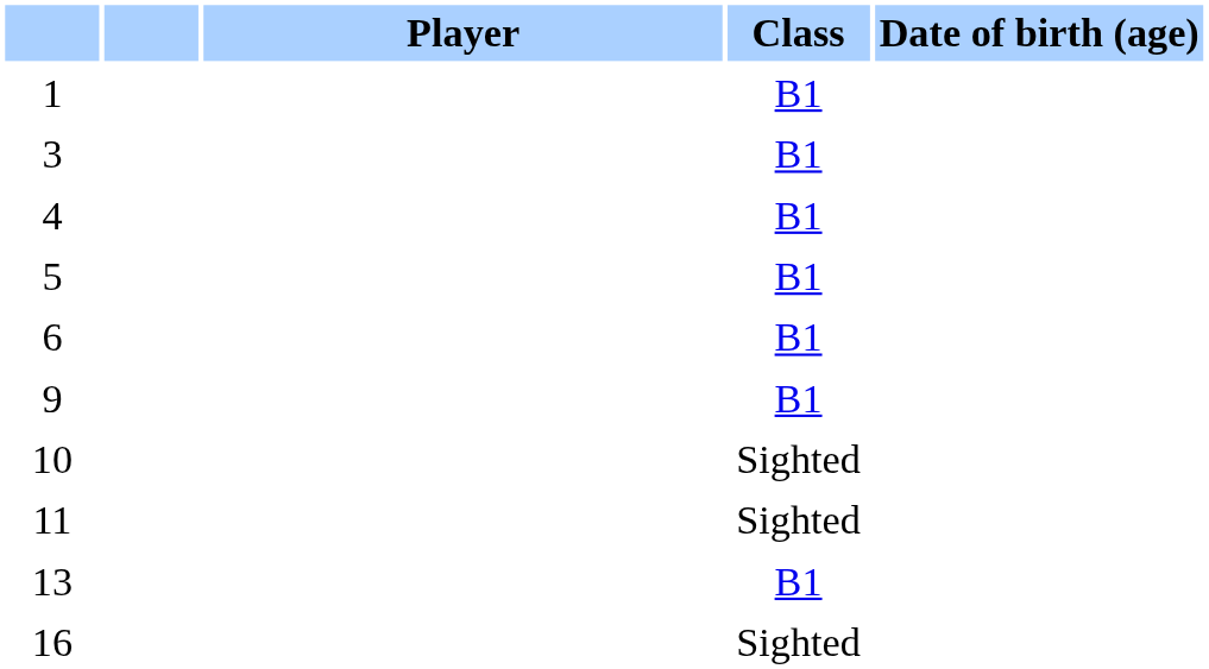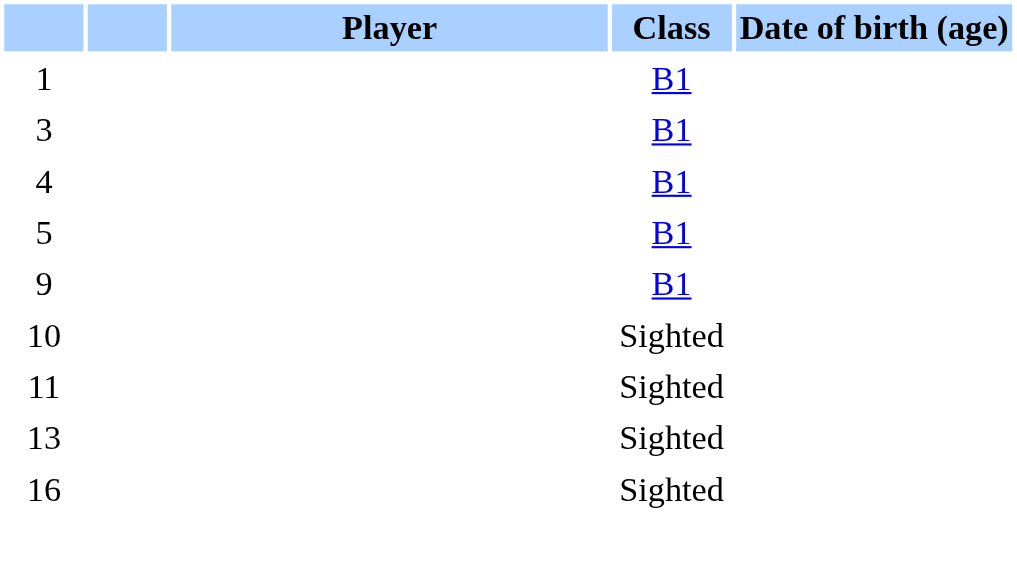- row: 6 | B1
13 | Class: B1 -> Sighted
